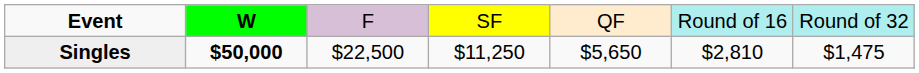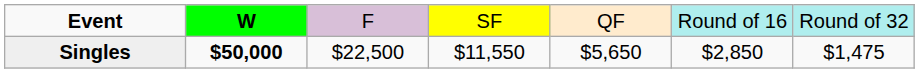Singles | column 4: $11,250 -> $11,550
Singles | column 6: $2,810 -> $2,850
